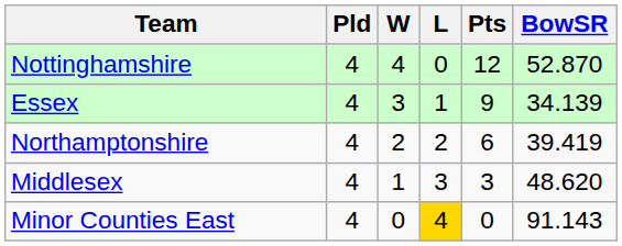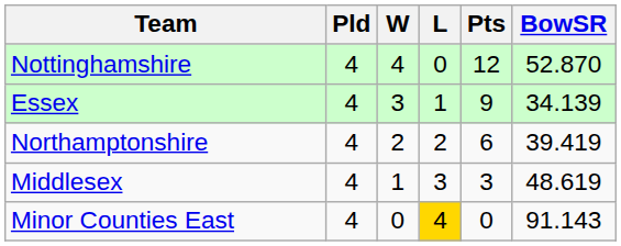Middlesex | BowSR: 48.620 -> 48.619
